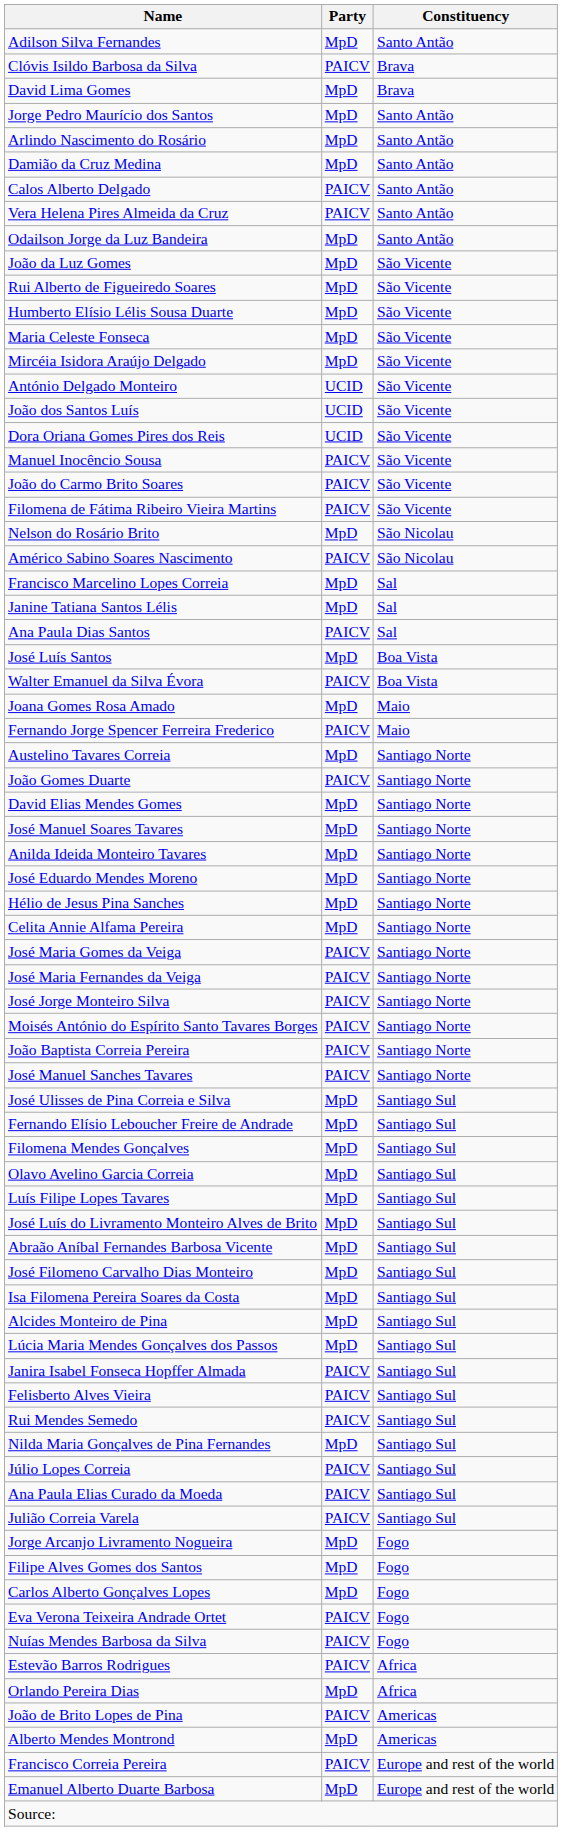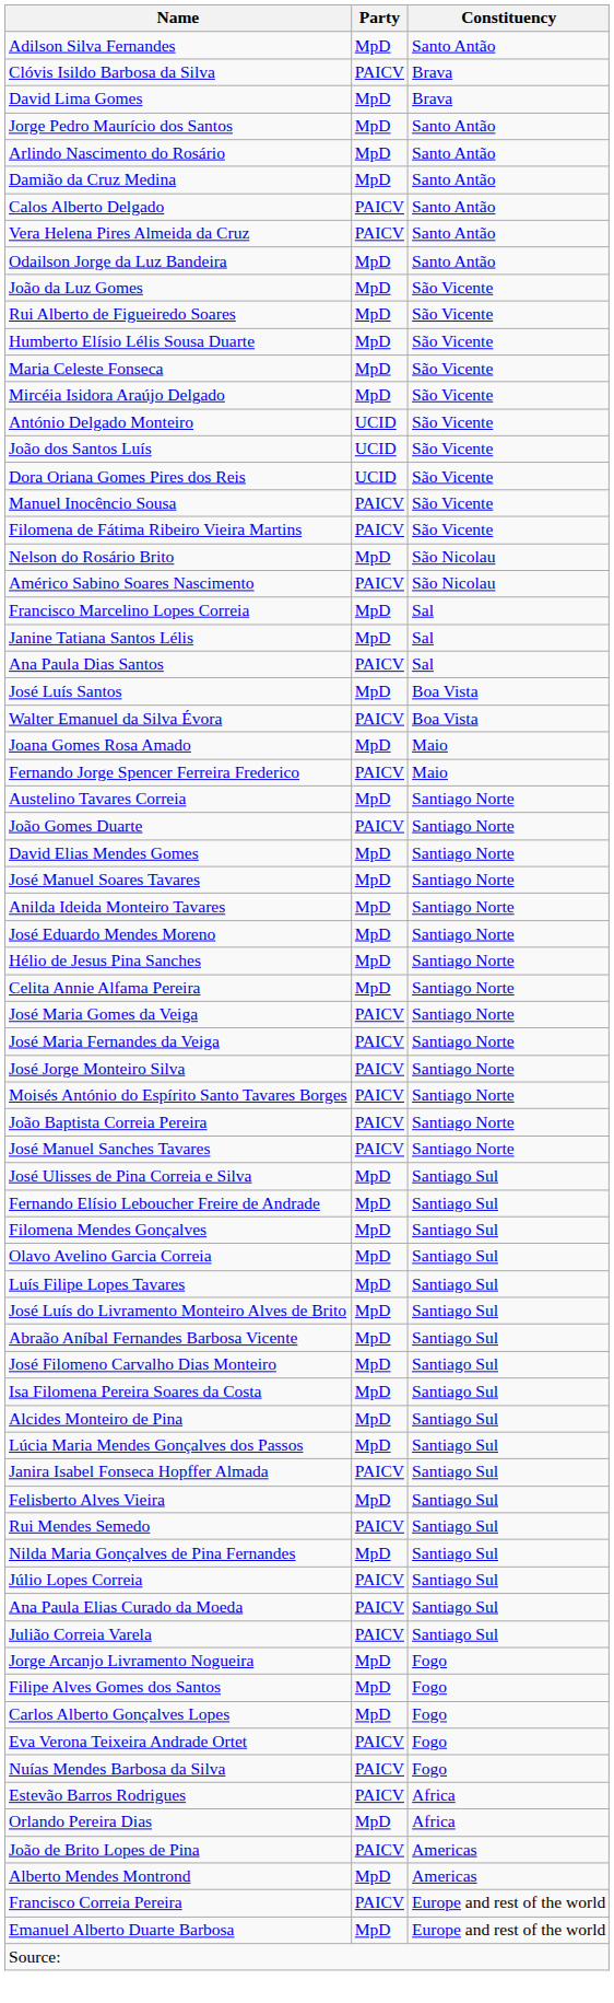- row: João do Carmo Brito Soares | PAICV | São Vicente
Felisberto Alves Vieira | Party: PAICV -> MpD
